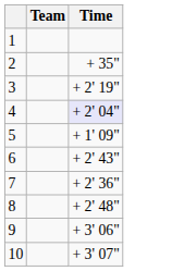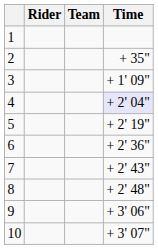+ column: Rider
3 | Time: + 2' 19" -> + 1' 09"
5 | Time: + 1' 09" -> + 2' 19"
6 | Time: + 2' 43" -> + 2' 36"
7 | Time: + 2' 36" -> + 2' 43"
